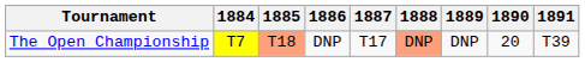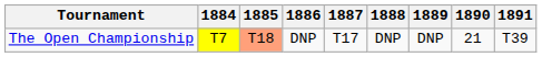The Open Championship | 1888: lightsalmon background -> no background
The Open Championship | 1890: 20 -> 21
